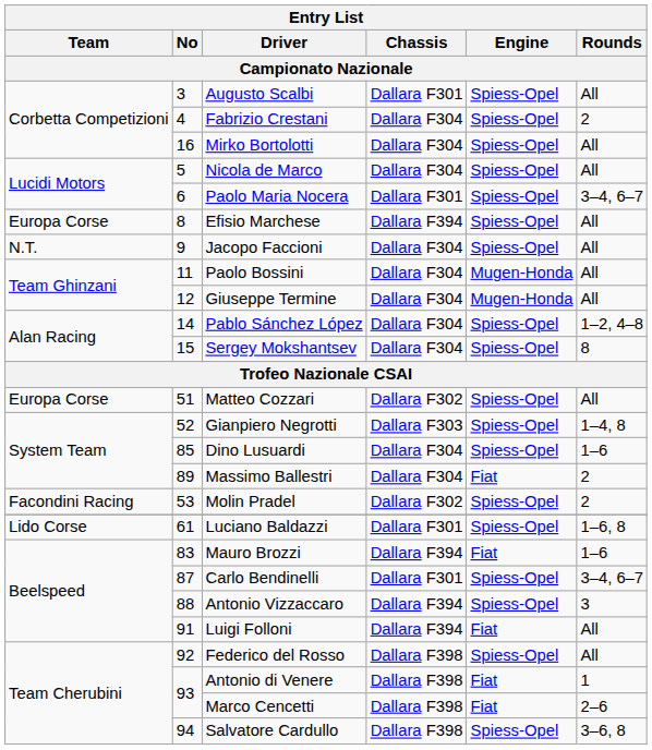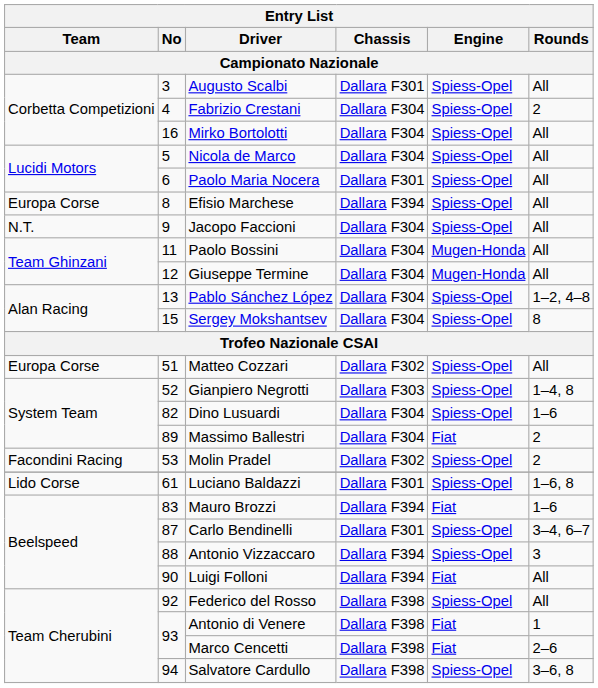Paolo Maria Nocera | Rounds / Campionato Nazionale: 3–4, 6–7 -> All
Pablo Sánchez López | No / Campionato Nazionale: 14 -> 13
Dino Lusuardi | No / Campionato Nazionale: 85 -> 82
Luigi Folloni | No / Campionato Nazionale: 91 -> 90
